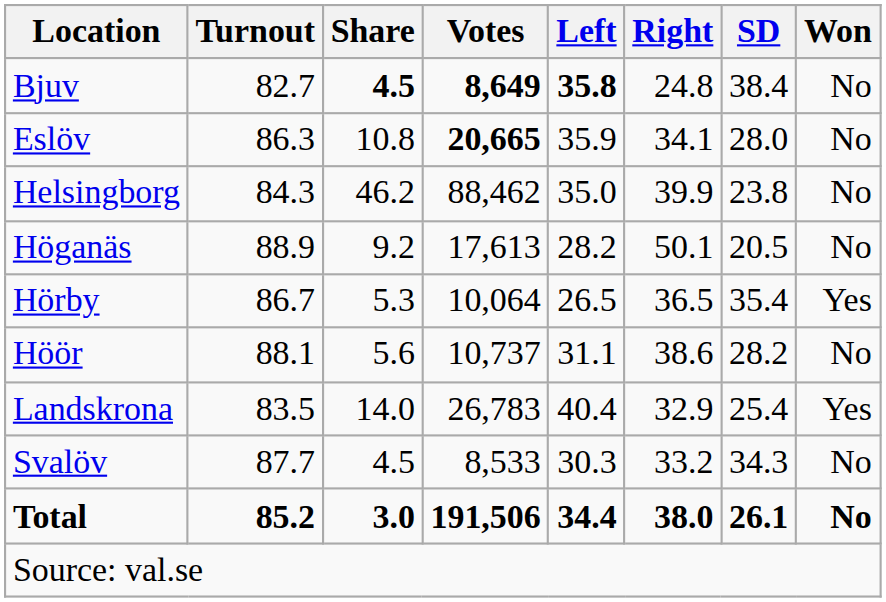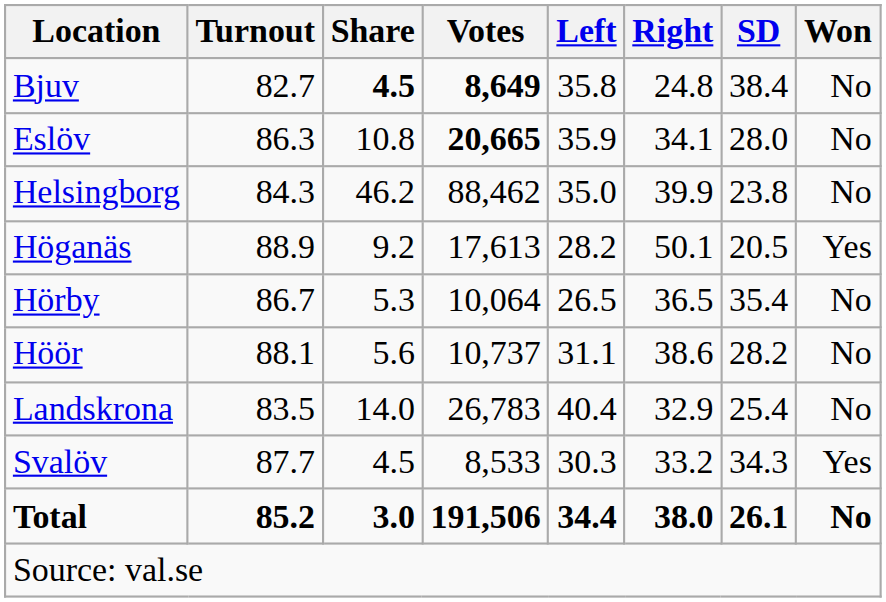Bjuv | Left: bold -> normal
Höganäs | Won: No -> Yes
Hörby | Won: Yes -> No
Landskrona | Won: Yes -> No
Svalöv | Won: No -> Yes
